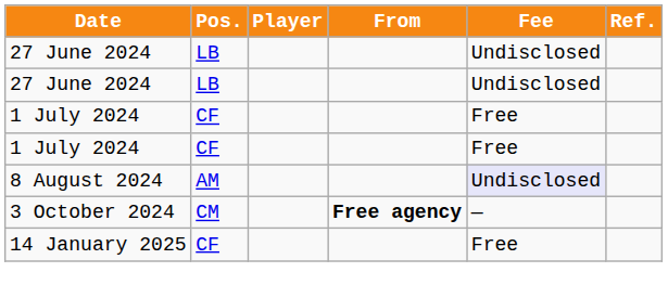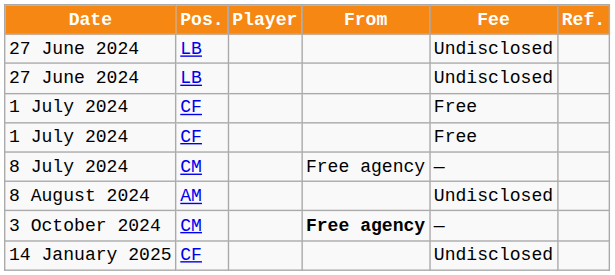+ row: 8 July 2024 | CM | Free agency | —
8 August 2024 | Fee: lavender background -> no background
14 January 2025 | Fee: Free -> Undisclosed
